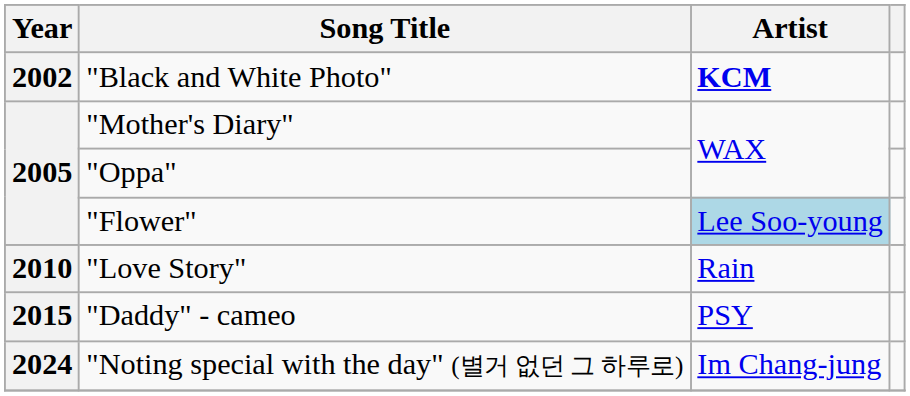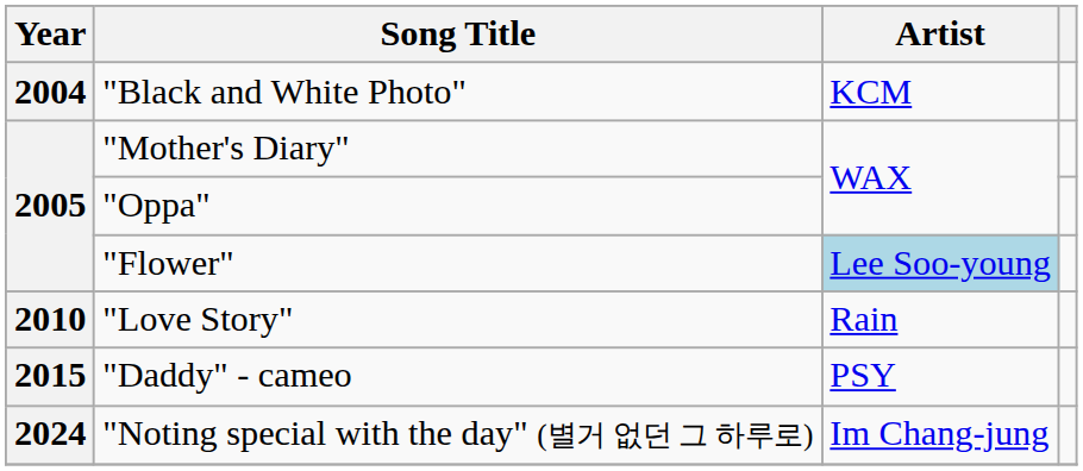"Black and White Photo" | Year: 2002 -> 2004
"Black and White Photo" | Artist: bold -> normal
